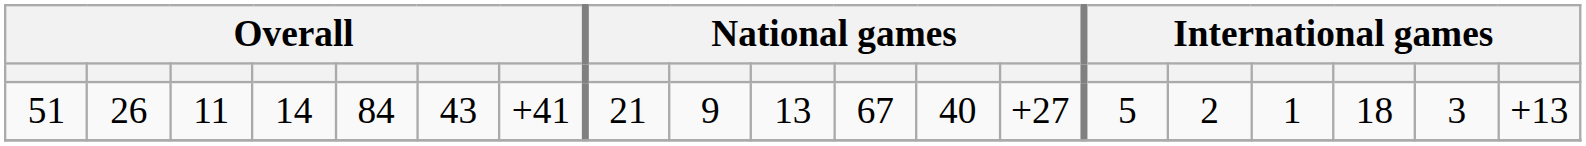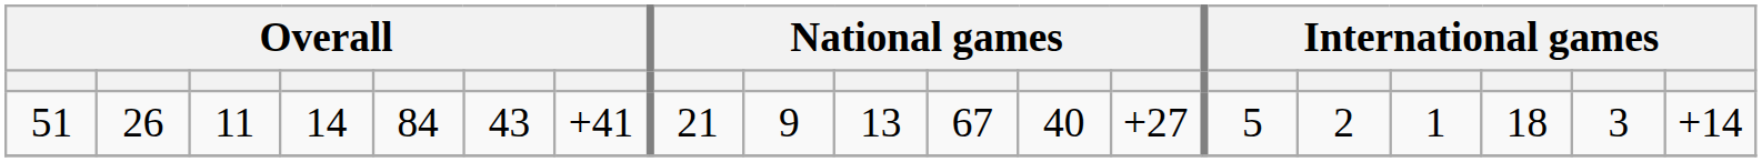51 | column 19: +13 -> +14
